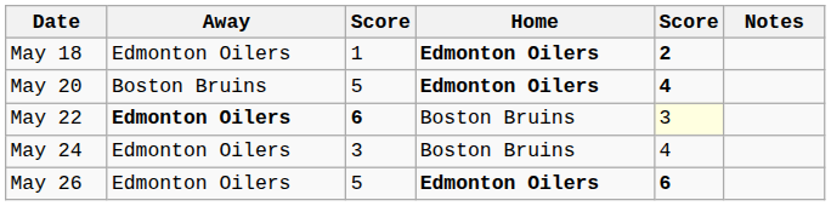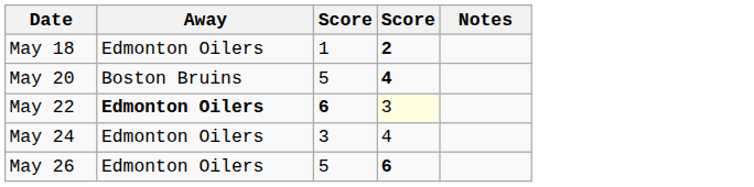- column: Home | Edmonton Oilers | Edmonton Oilers | Boston Bruins | Boston Bruins | Edmonton Oilers
